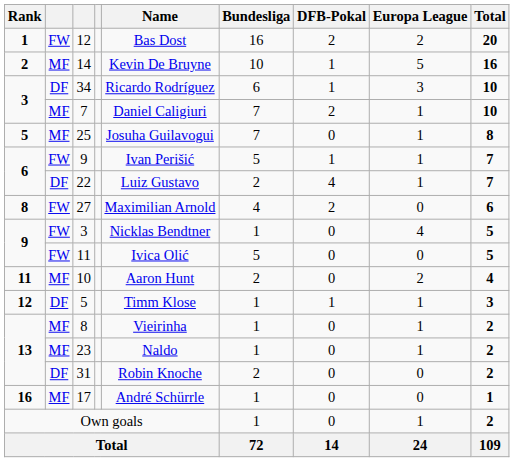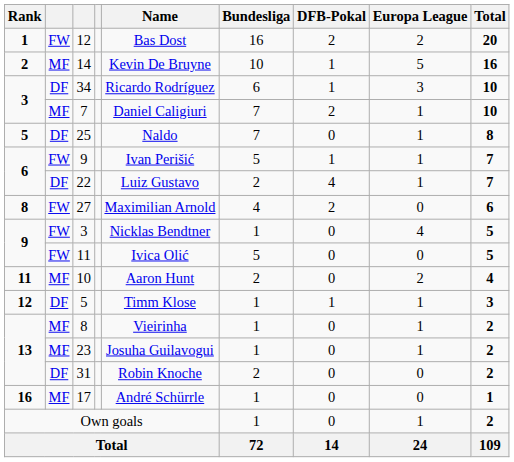25 | column 2: MF -> DF
25 | Name: Josuha Guilavogui -> Naldo
23 | Name: Naldo -> Josuha Guilavogui
